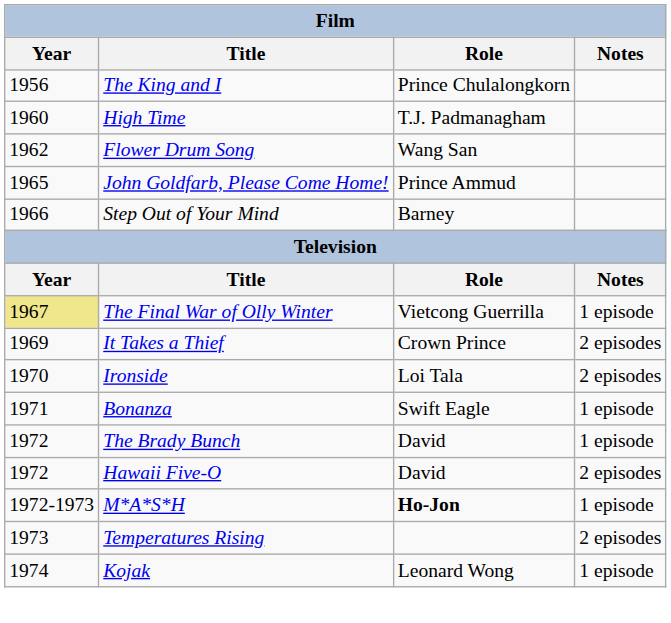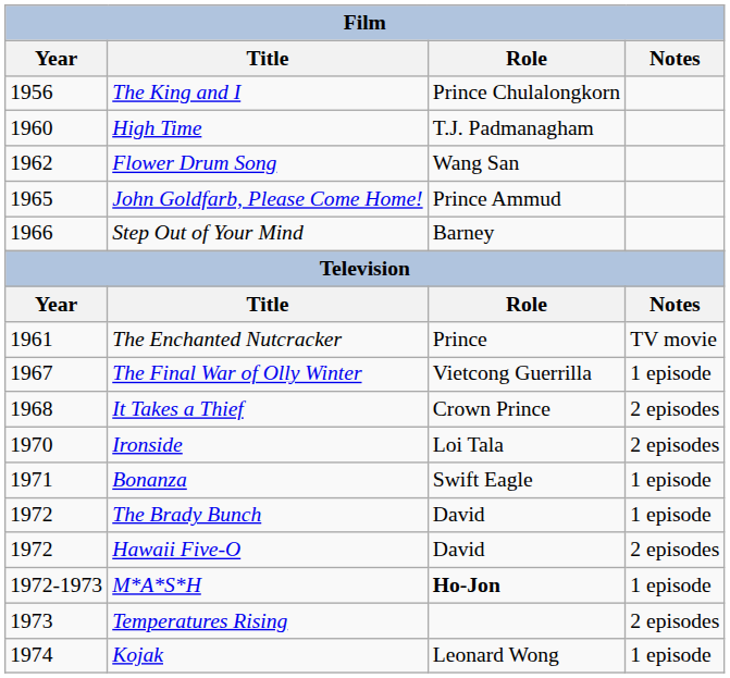+ row: 1961 | The Enchanted Nutcracker | Prince | TV movie
The Final War of Olly Winter | Year: khaki background -> no background
It Takes a Thief | Year: 1969 -> 1968
